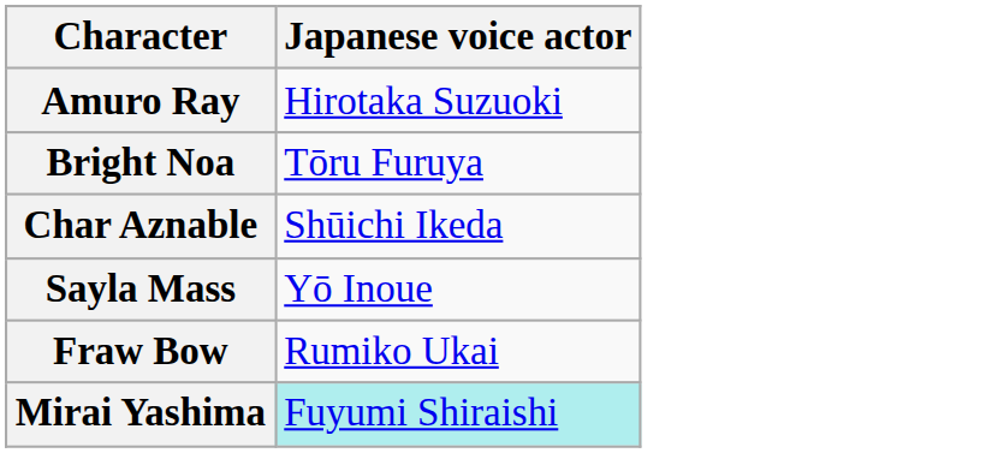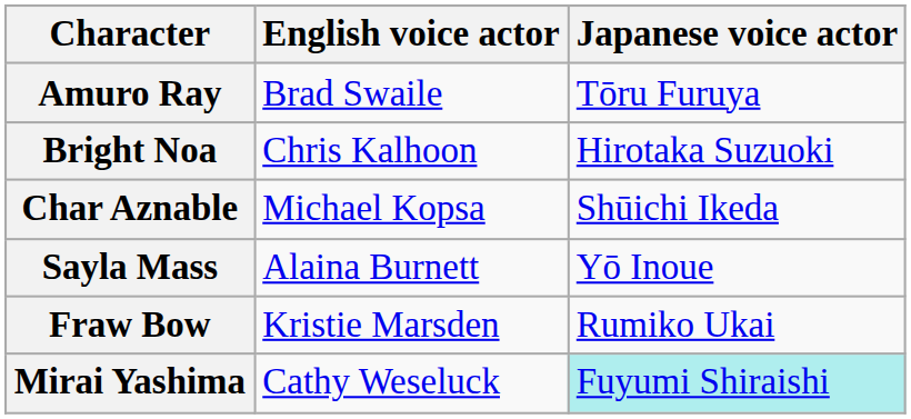+ column: English voice actor | Brad Swaile | Chris Kalhoon | Michael Kopsa | Alaina Burnett | Kristie Marsden | Cathy Weseluck
Amuro Ray | Japanese voice actor: Hirotaka Suzuoki -> Tōru Furuya
Bright Noa | Japanese voice actor: Tōru Furuya -> Hirotaka Suzuoki
